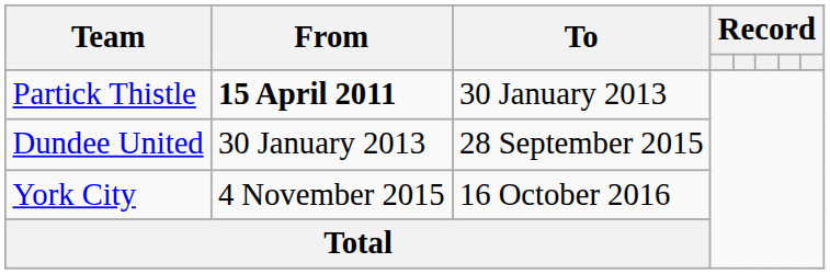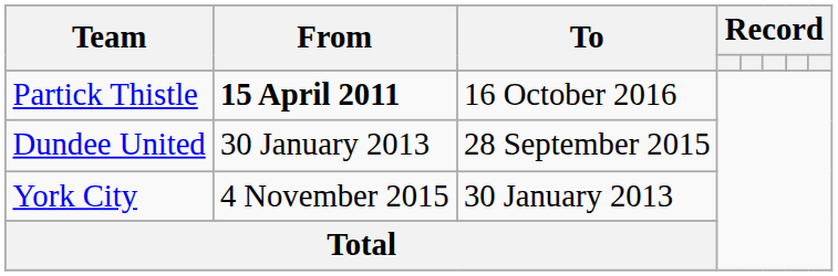Partick Thistle | To: 30 January 2013 -> 16 October 2016
York City | To: 16 October 2016 -> 30 January 2013
